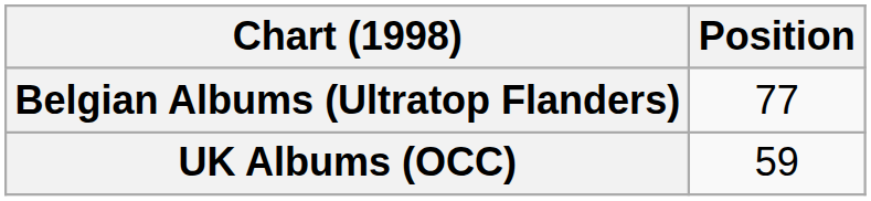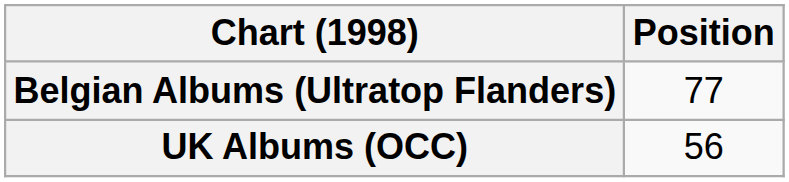UK Albums (OCC) | Position: 59 -> 56
